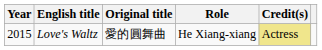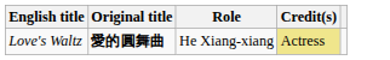- column: Year | 2015
Love's Waltz | Original title: normal -> bold
